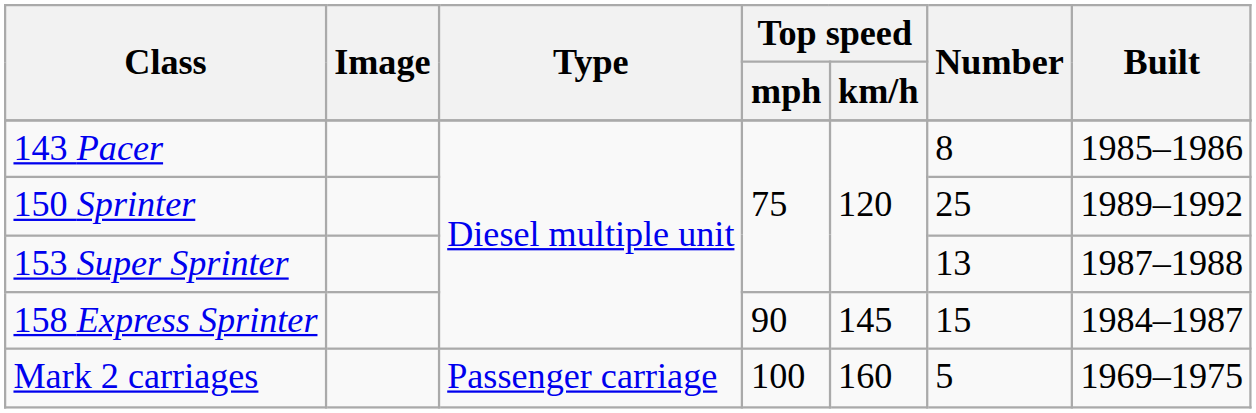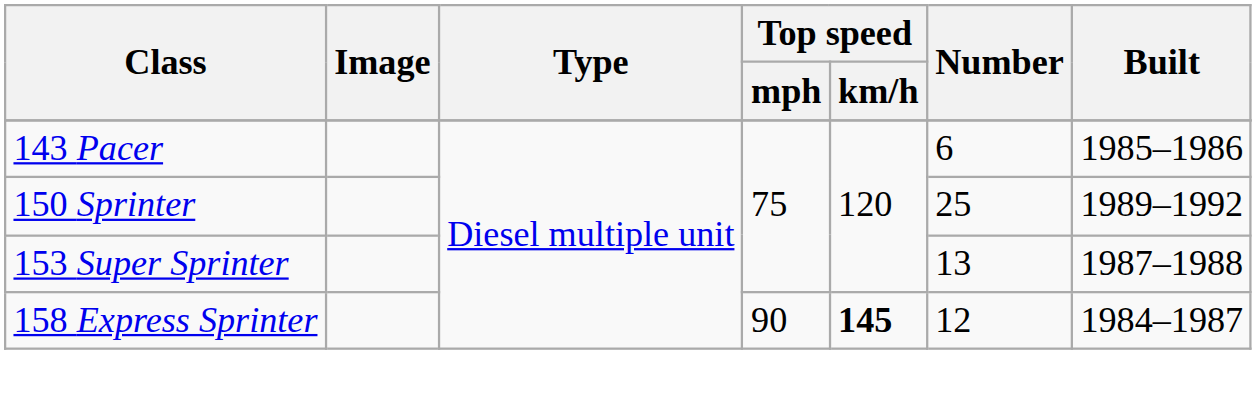143 Pacer | Number: 8 -> 6
158 Express Sprinter | Top speed / km/h: normal -> bold
158 Express Sprinter | Number: 15 -> 12
- row: Mark 2 carriages | Passenger carriage | 100 | 160 | 5 | 1969–1975
